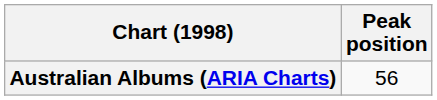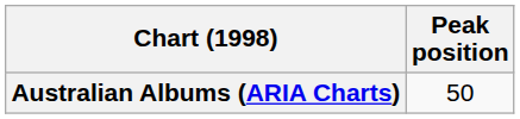Australian Albums (ARIA Charts) | Peak position: 56 -> 50
